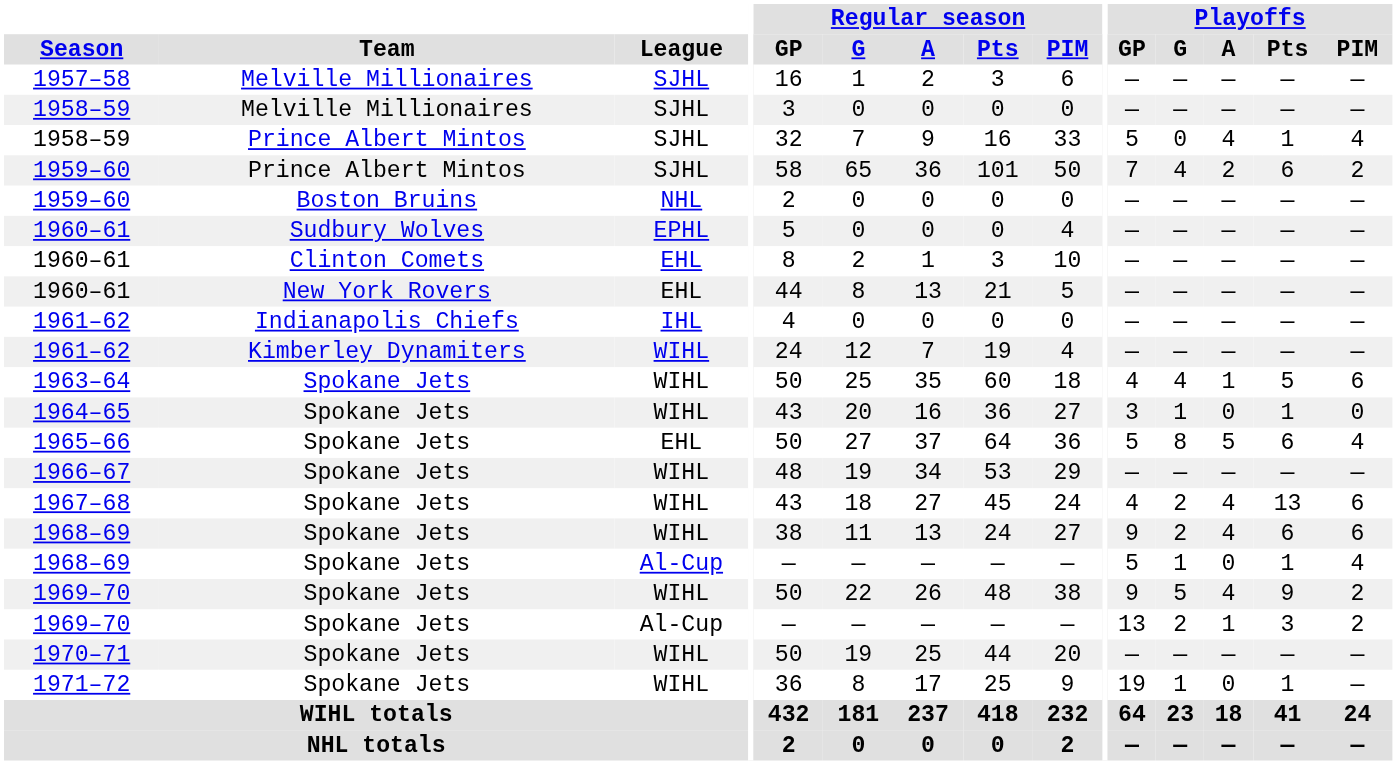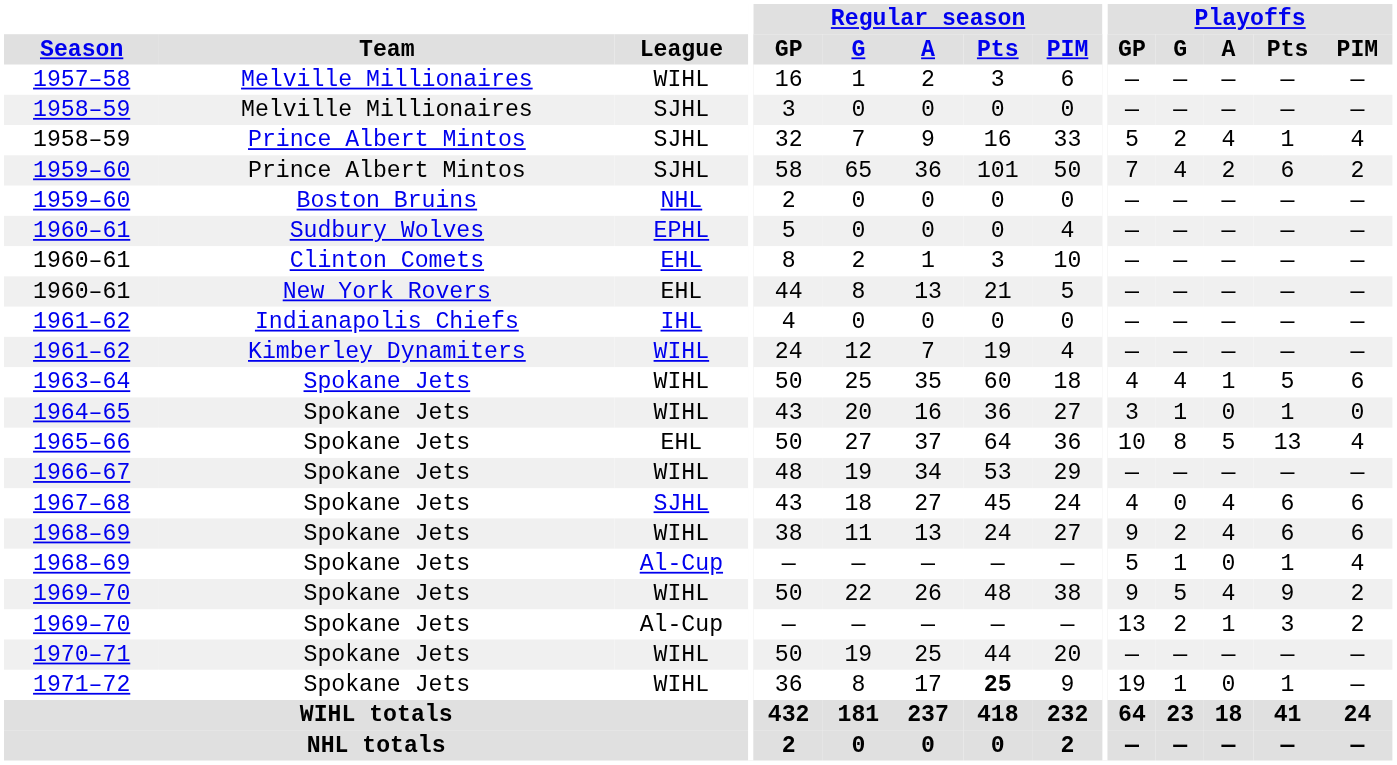1957–58 | League: SJHL -> WIHL
1958–59 / Prince Albert Mintos | Playoffs / G: 0 -> 2
1965–66 | Playoffs / GP: 5 -> 10
1965–66 | Playoffs / Pts: 6 -> 13
1967–68 | League: WIHL -> SJHL
1967–68 | Playoffs / G: 2 -> 0
1967–68 | Playoffs / Pts: 13 -> 6
1971–72 | Regular season / Pts: normal -> bold
